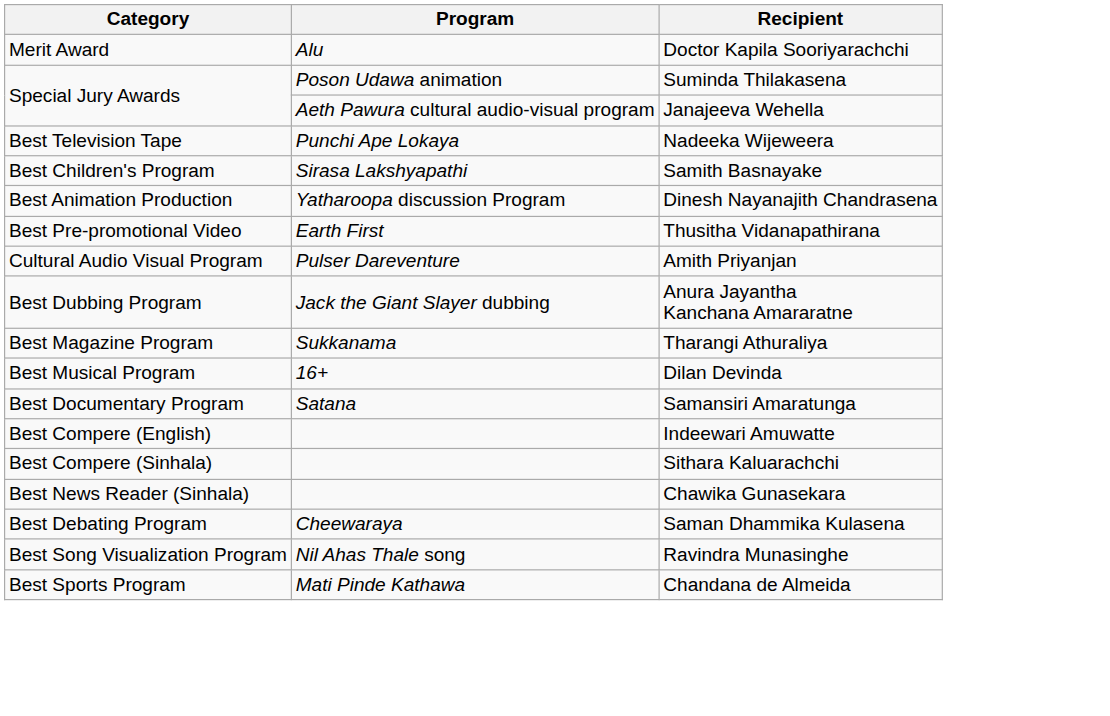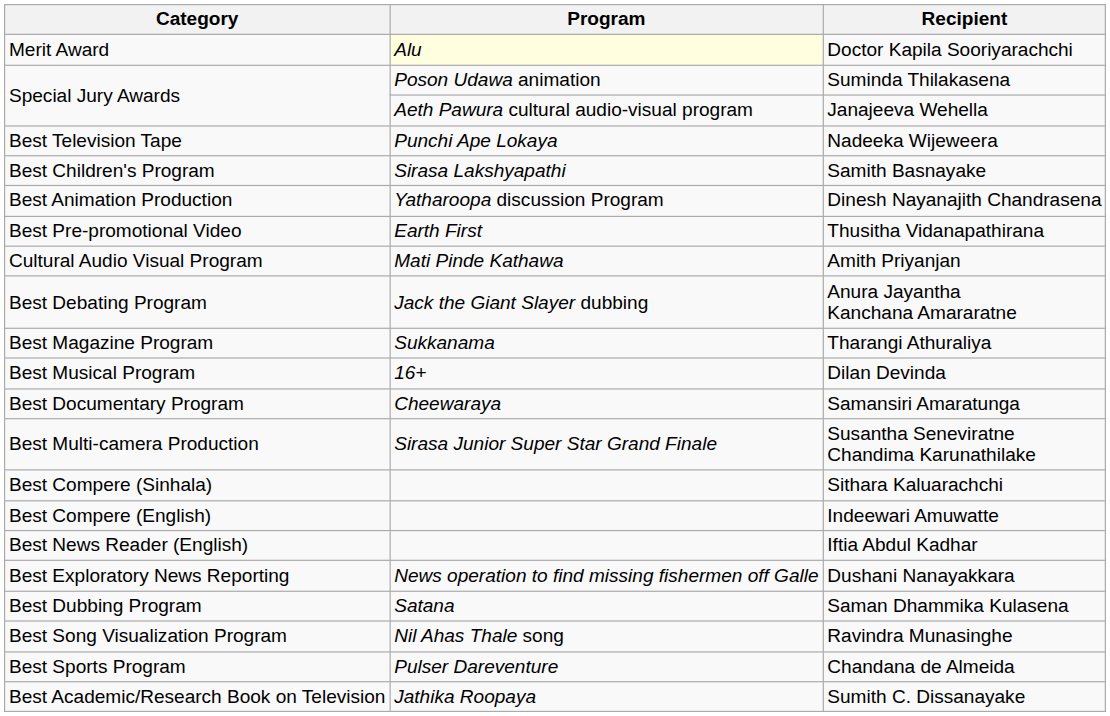Doctor Kapila Sooriyarachchi | Program: no background -> lightyellow background
Amith Priyanjan | Program: Pulser Dareventure -> Mati Pinde Kathawa
Anura Jayantha Kanchana Amararatne | Category: Best Dubbing Program -> Best Debating Program
Samansiri Amaratunga | Program: Satana -> Cheewaraya
+ row: Best Multi-camera Production | Sirasa Junior Super Star Grand Finale | Susantha Seneviratne Chandima Karunathilake
rows swapped: Sithara Kaluarachchi <-> Indeewari Amuwatte
- row: Best News Reader (Sinhala) | Chawika Gunasekara
+ row: Best News Reader (English) | Iftia Abdul Kadhar
+ row: Best Exploratory News Reporting | News operation to find missing fishermen off Galle | Dushani Nanayakkara
Saman Dhammika Kulasena | Category: Best Debating Program -> Best Dubbing Program
Saman Dhammika Kulasena | Program: Cheewaraya -> Satana
Chandana de Almeida | Program: Mati Pinde Kathawa -> Pulser Dareventure
+ row: Best Academic/Research Book on Television | Jathika Roopaya | Sumith C. Dissanayake
